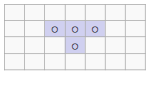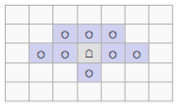+ row: ○ | ○ | ☖ | ○ | ○
